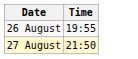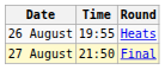+ column: Round | Heats | Final
